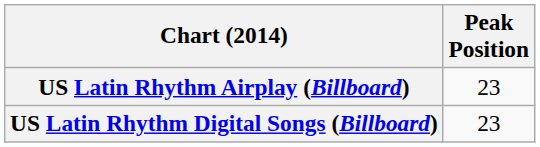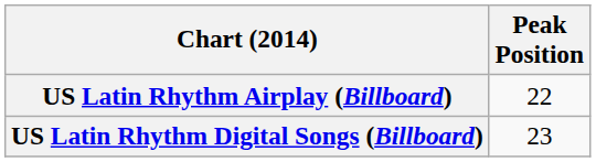US Latin Rhythm Airplay (Billboard) | Peak Position: 23 -> 22
